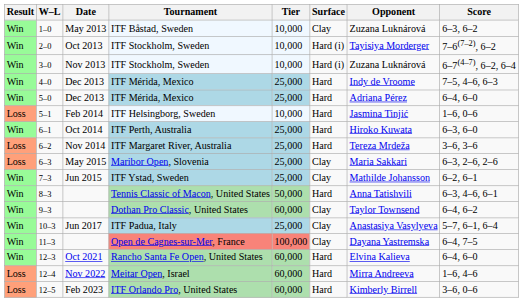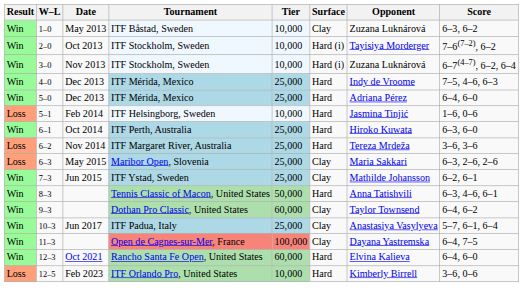- row: Loss | 12–4 | Nov 2022 | Meitar Open, Israel | 60,000 | Hard | Mirra Andreeva | 1–6, 4–6
12–5 | Tier: 60,000 -> 10,000
